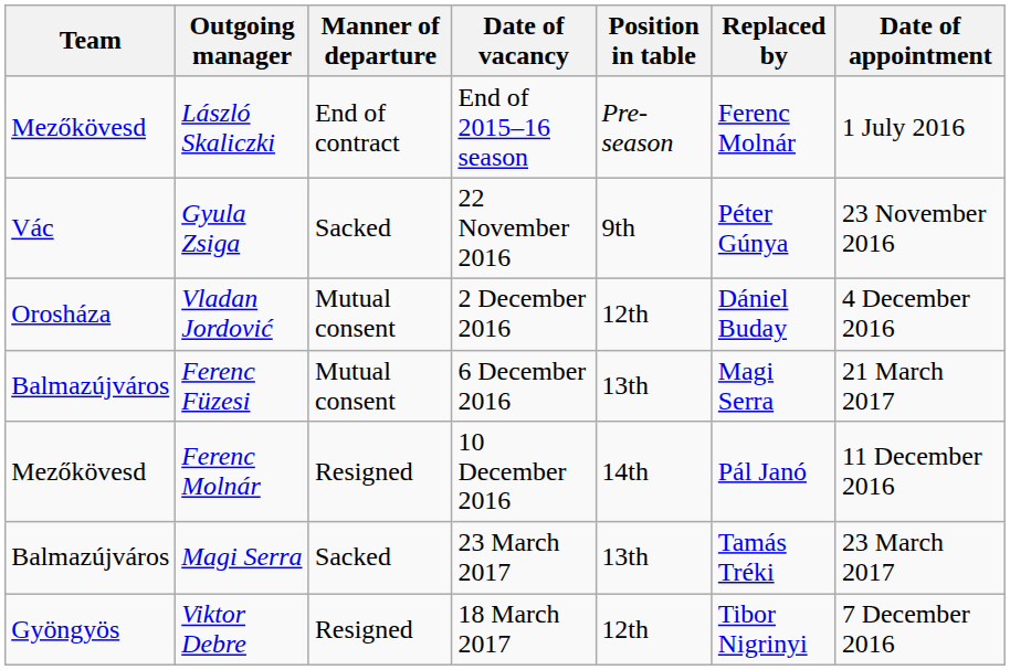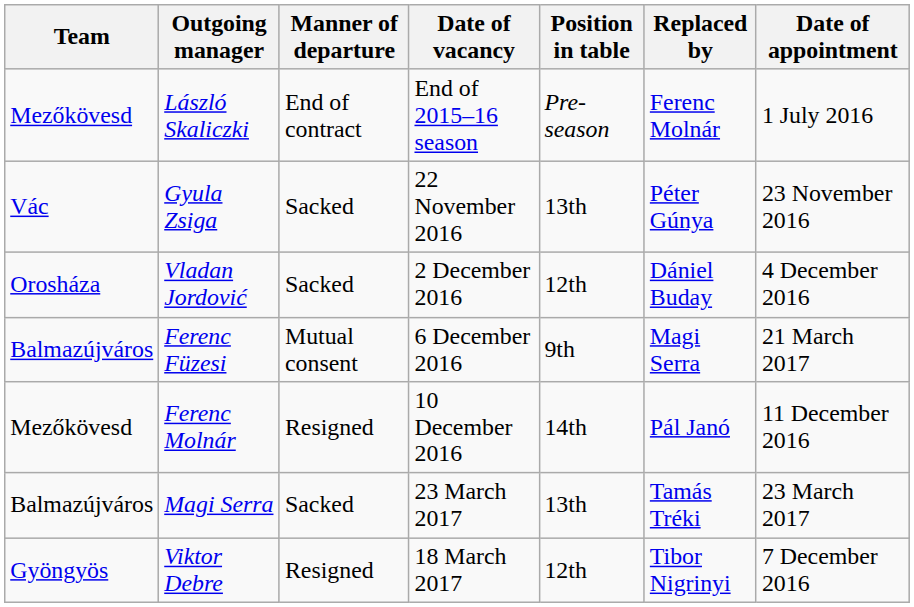Gyula Zsiga | Position in table: 9th -> 13th
Vladan Jordović | Manner of departure: Mutual consent -> Sacked
Ferenc Füzesi | Position in table: 13th -> 9th
